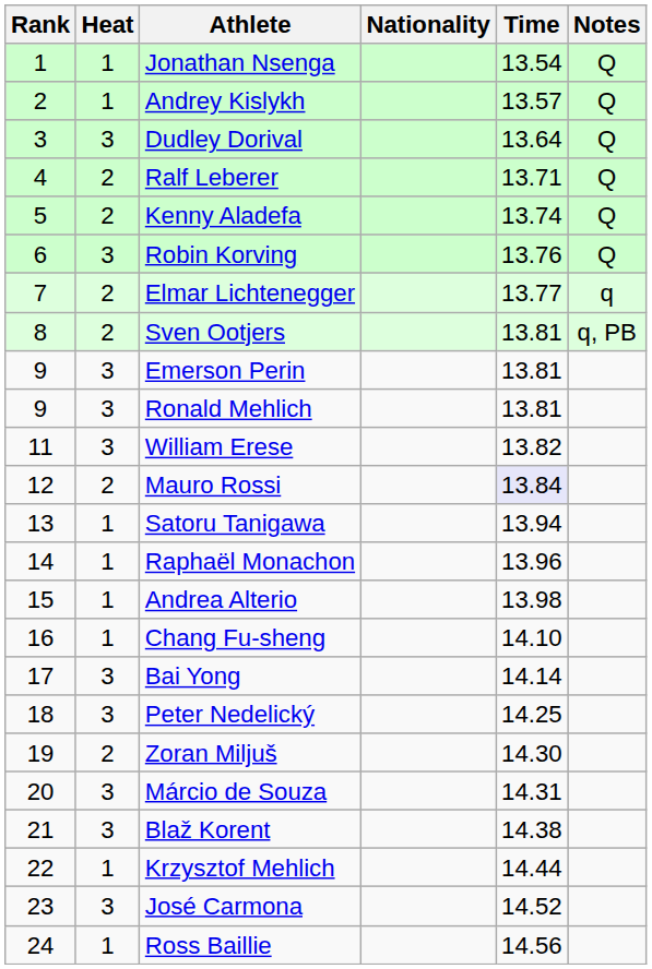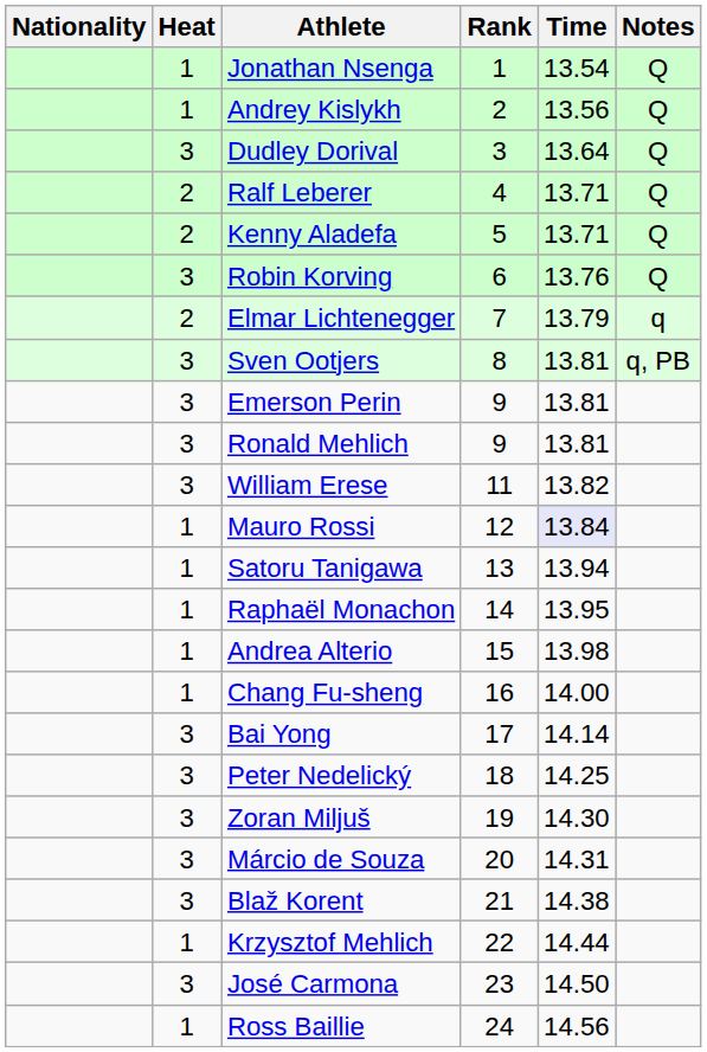columns swapped: Rank <-> Nationality
Andrey Kislykh | Time: 13.57 -> 13.56
Kenny Aladefa | Time: 13.74 -> 13.71
Elmar Lichtenegger | Time: 13.77 -> 13.79
Sven Ootjers | Heat: 2 -> 3
Mauro Rossi | Heat: 2 -> 1
Raphaël Monachon | Time: 13.96 -> 13.95
Chang Fu-sheng | Time: 14.10 -> 14.00
Zoran Miljuš | Heat: 2 -> 3
José Carmona | Time: 14.52 -> 14.50
